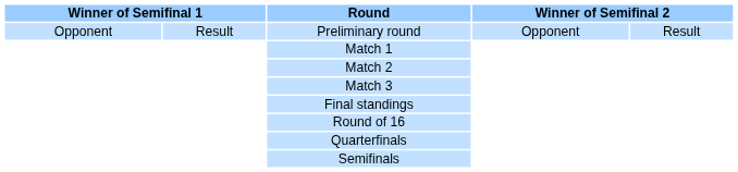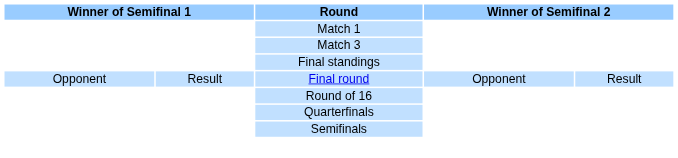- row: Opponent | Result | Preliminary round | Opponent | Result
- row: Match 2
+ row: Opponent | Result | Final round | Opponent | Result
